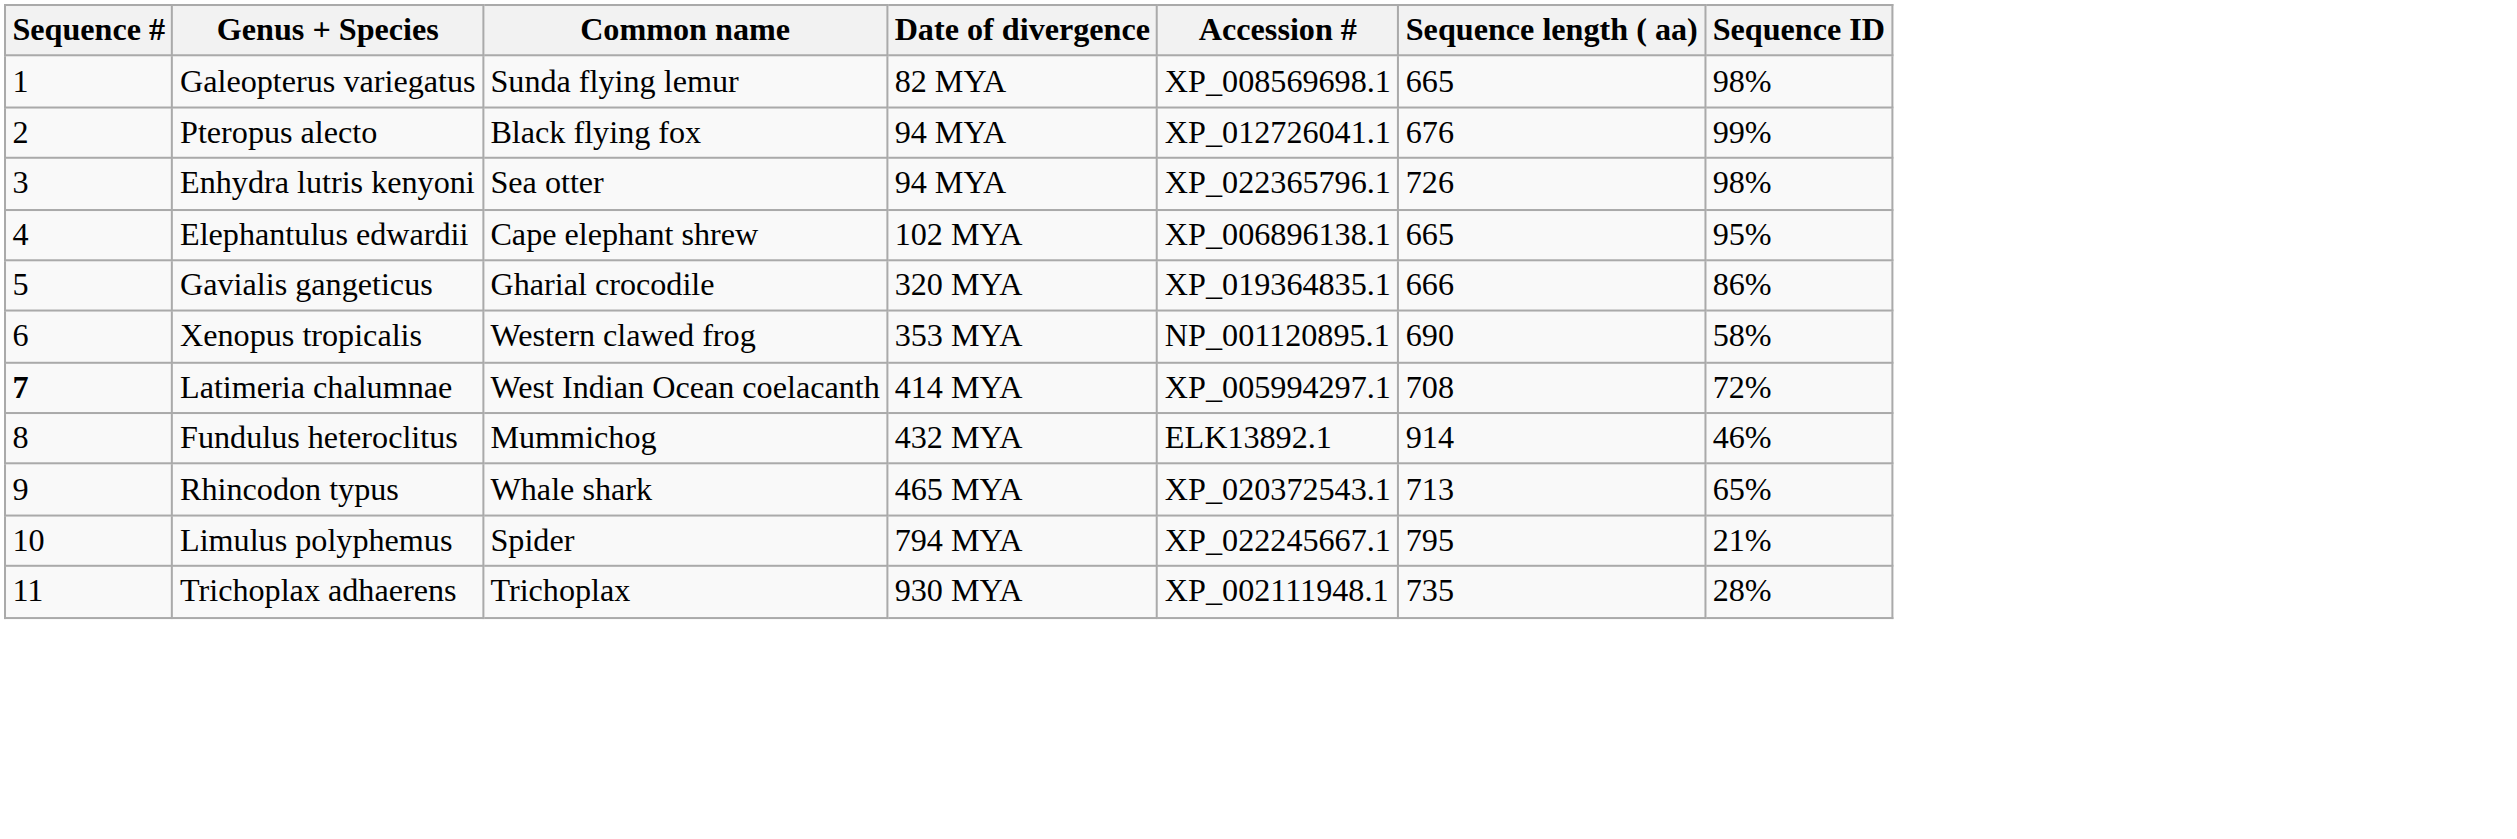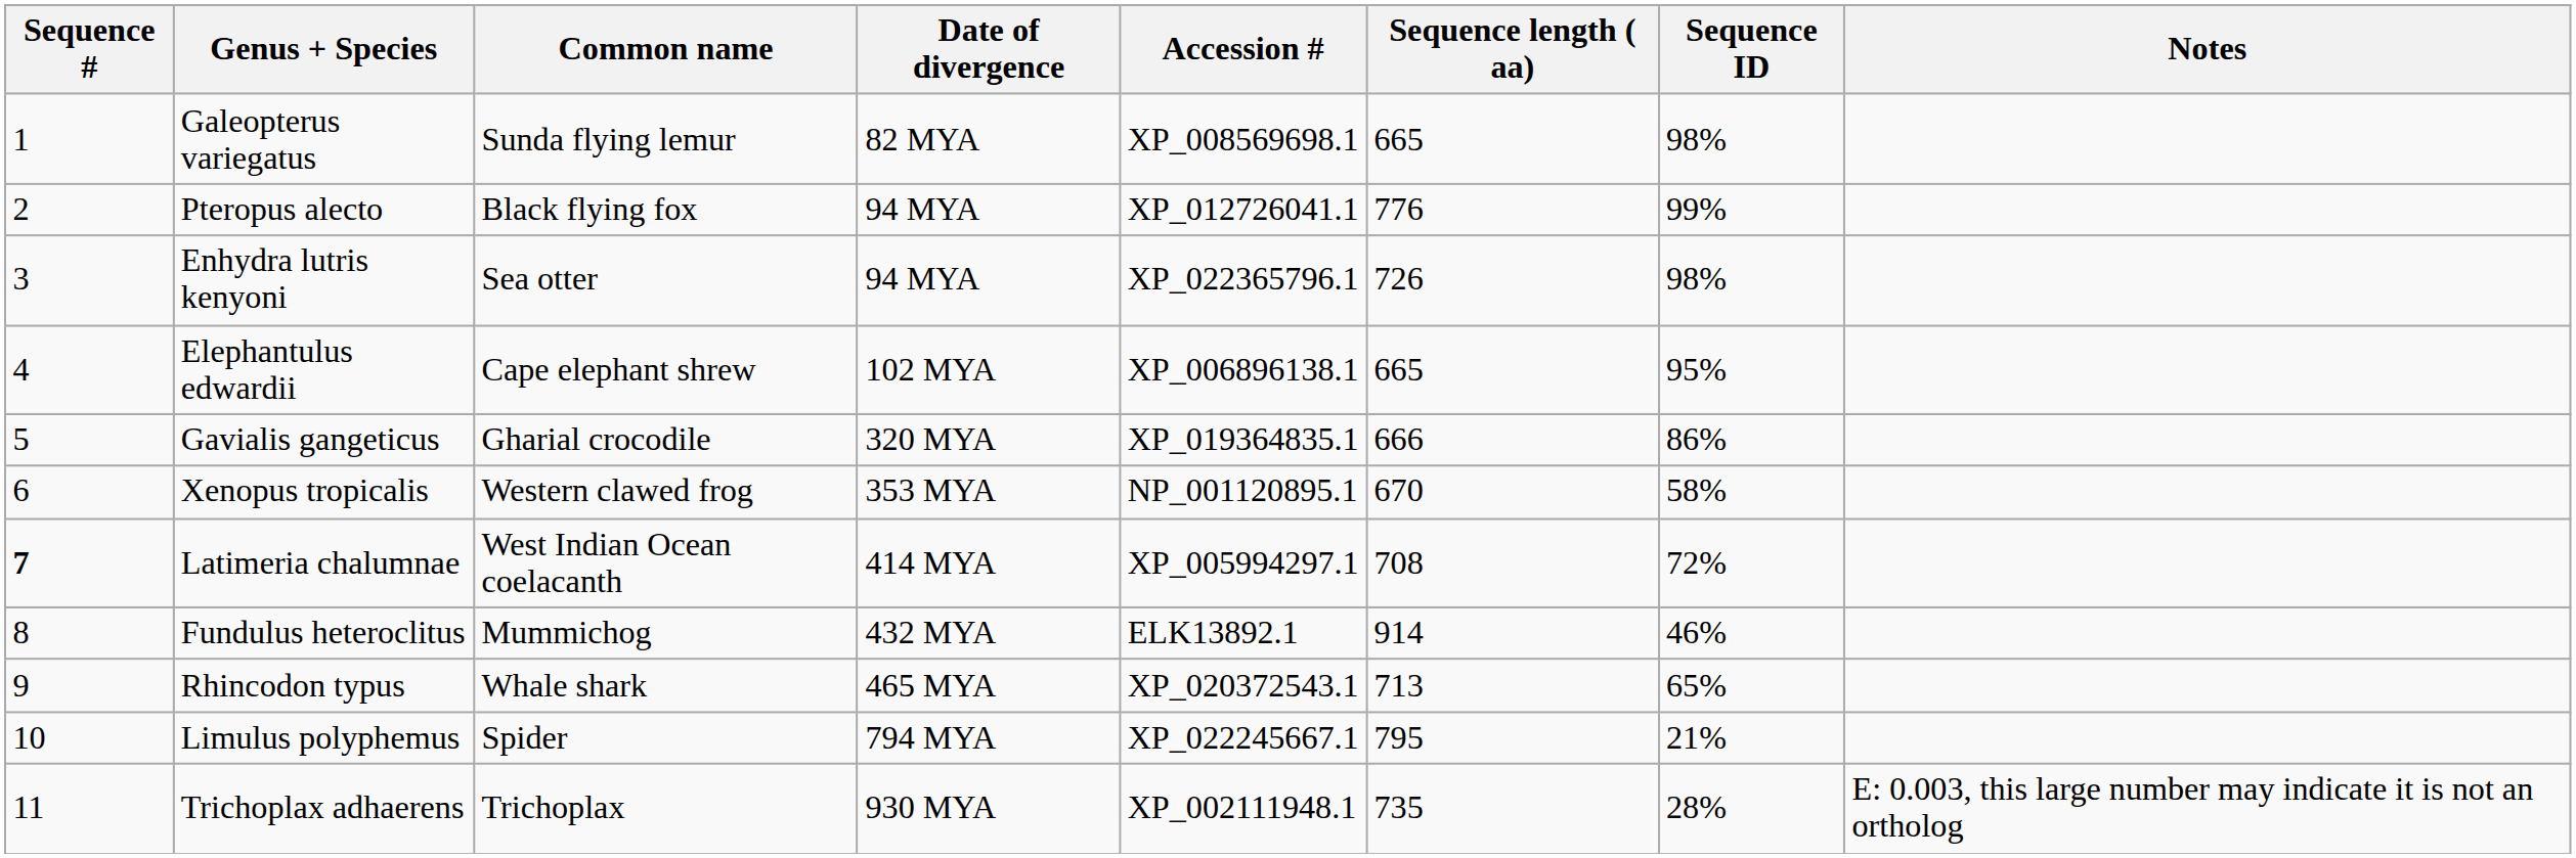+ column: Notes | E: 0.003, this large number may indicate it is not an ortholog
Pteropus alecto | Sequence length ( aa): 676 -> 776
Xenopus tropicalis | Sequence length ( aa): 690 -> 670
